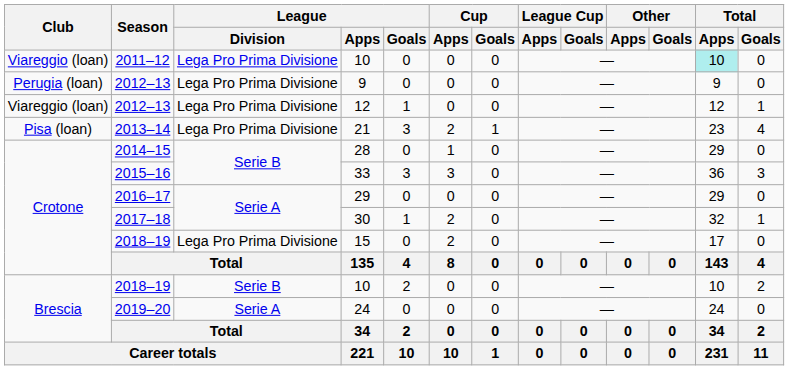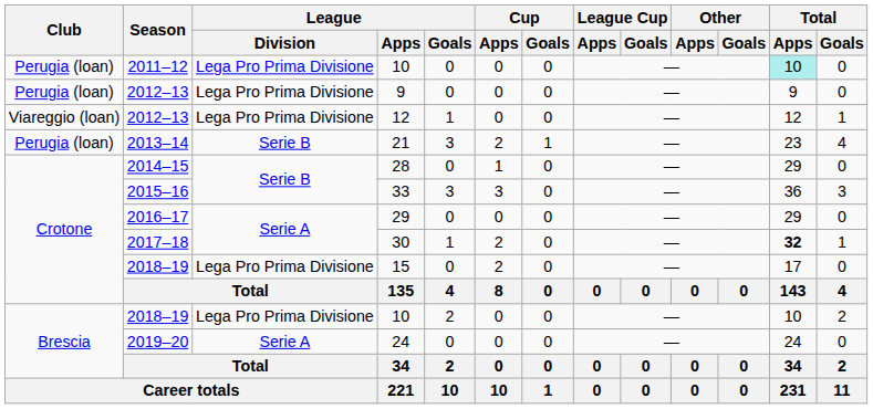2011–12 / 10 | Club: Viareggio (loan) -> Perugia (loan)
21 | Club: Pisa (loan) -> Perugia (loan)
21 | League / Division: Lega Pro Prima Divisione -> Serie B
30 | Total / Apps: normal -> bold
2018–19 / 10 | League / Division: Serie B -> Lega Pro Prima Divisione
